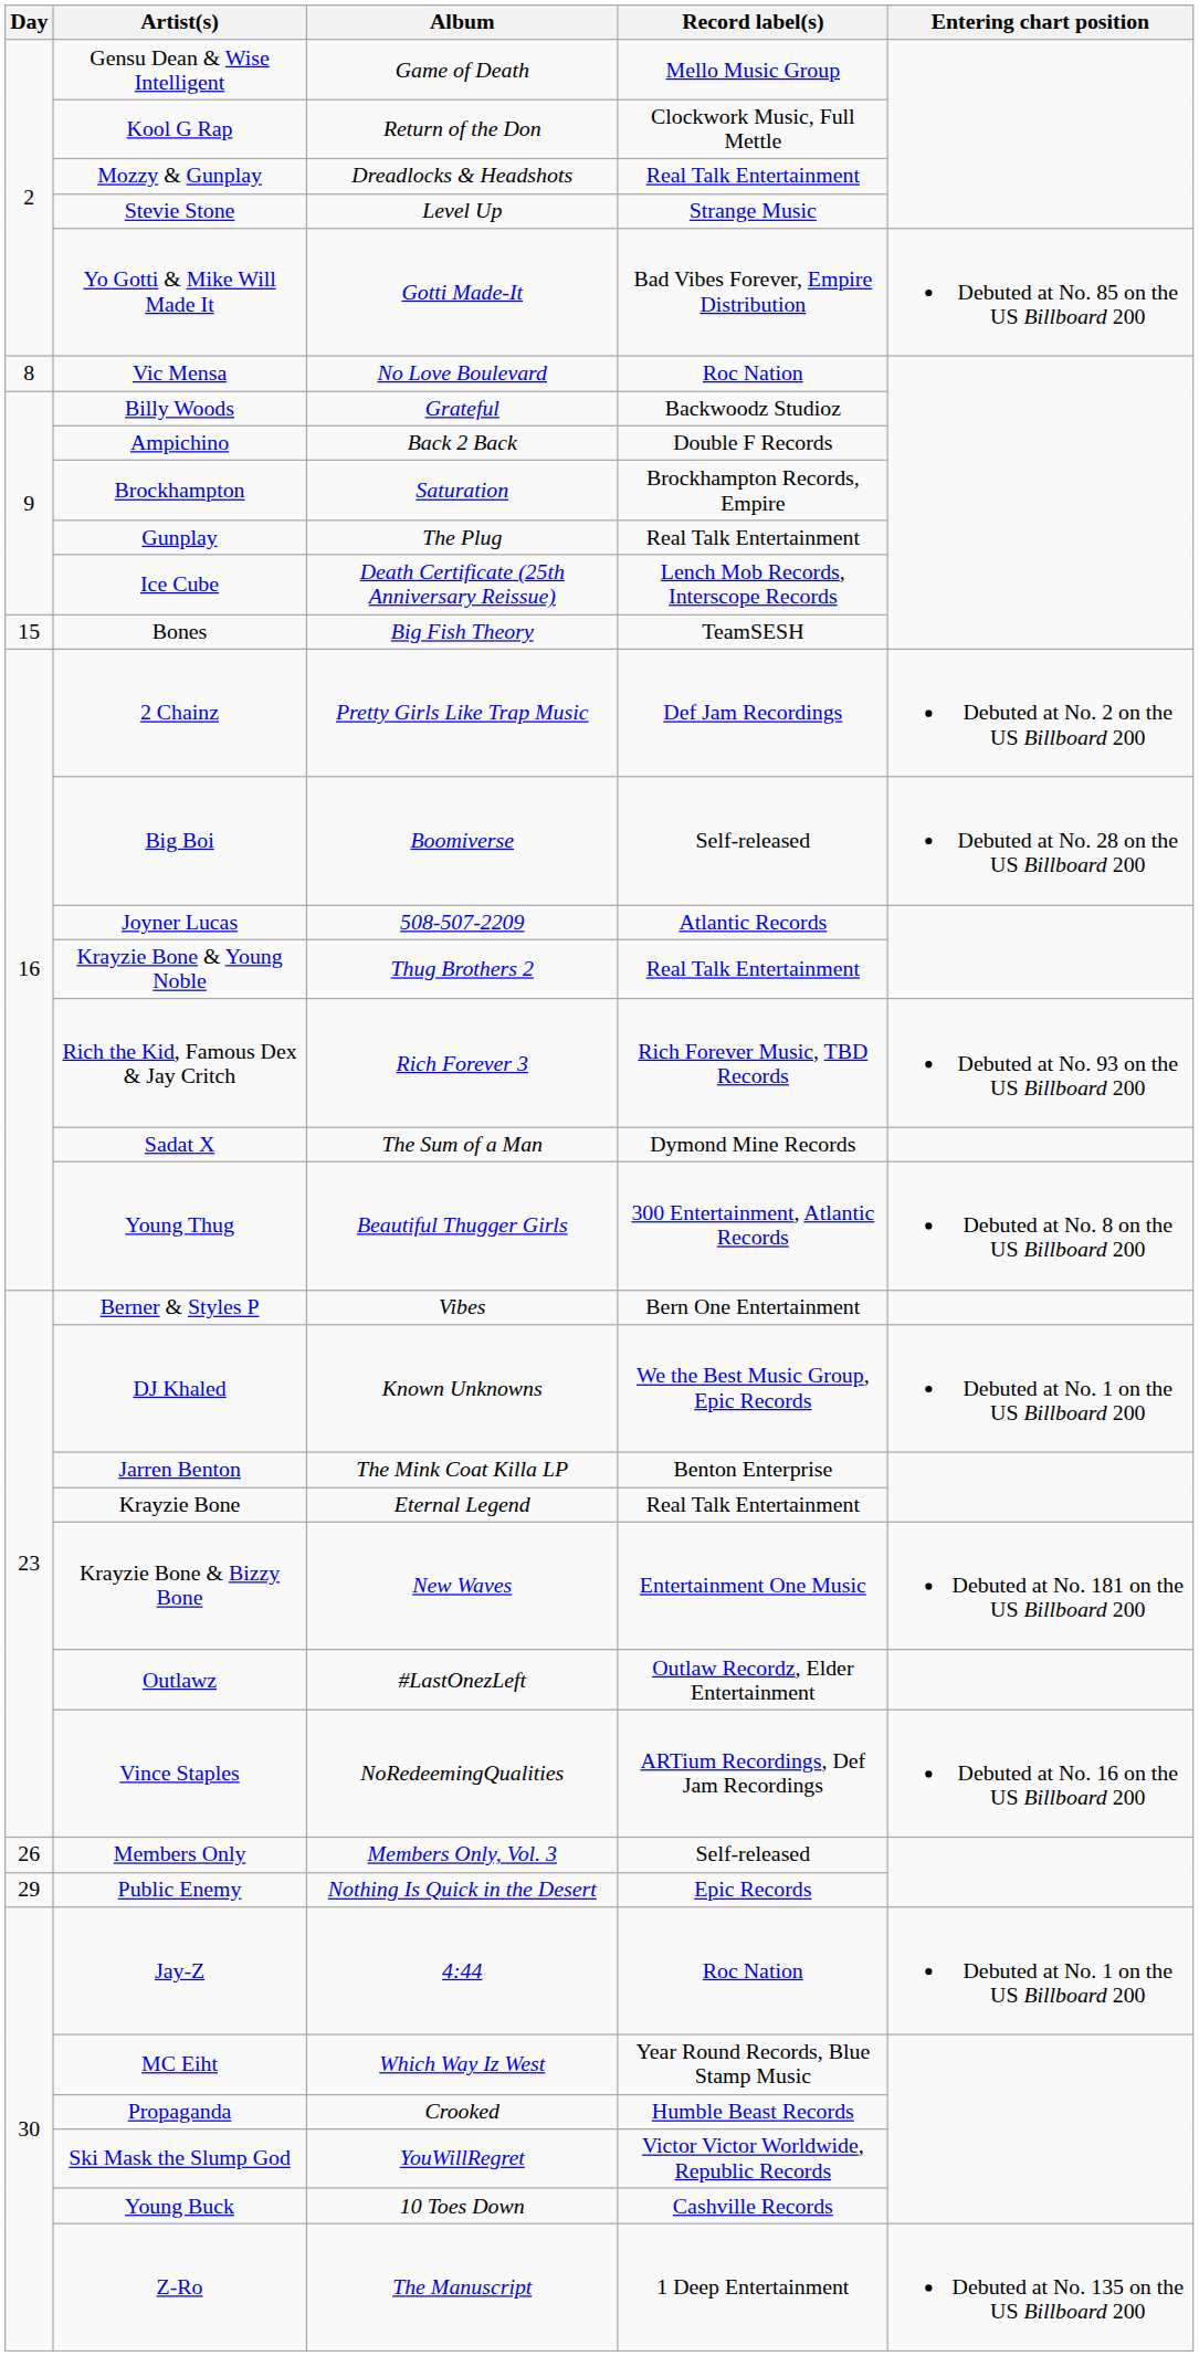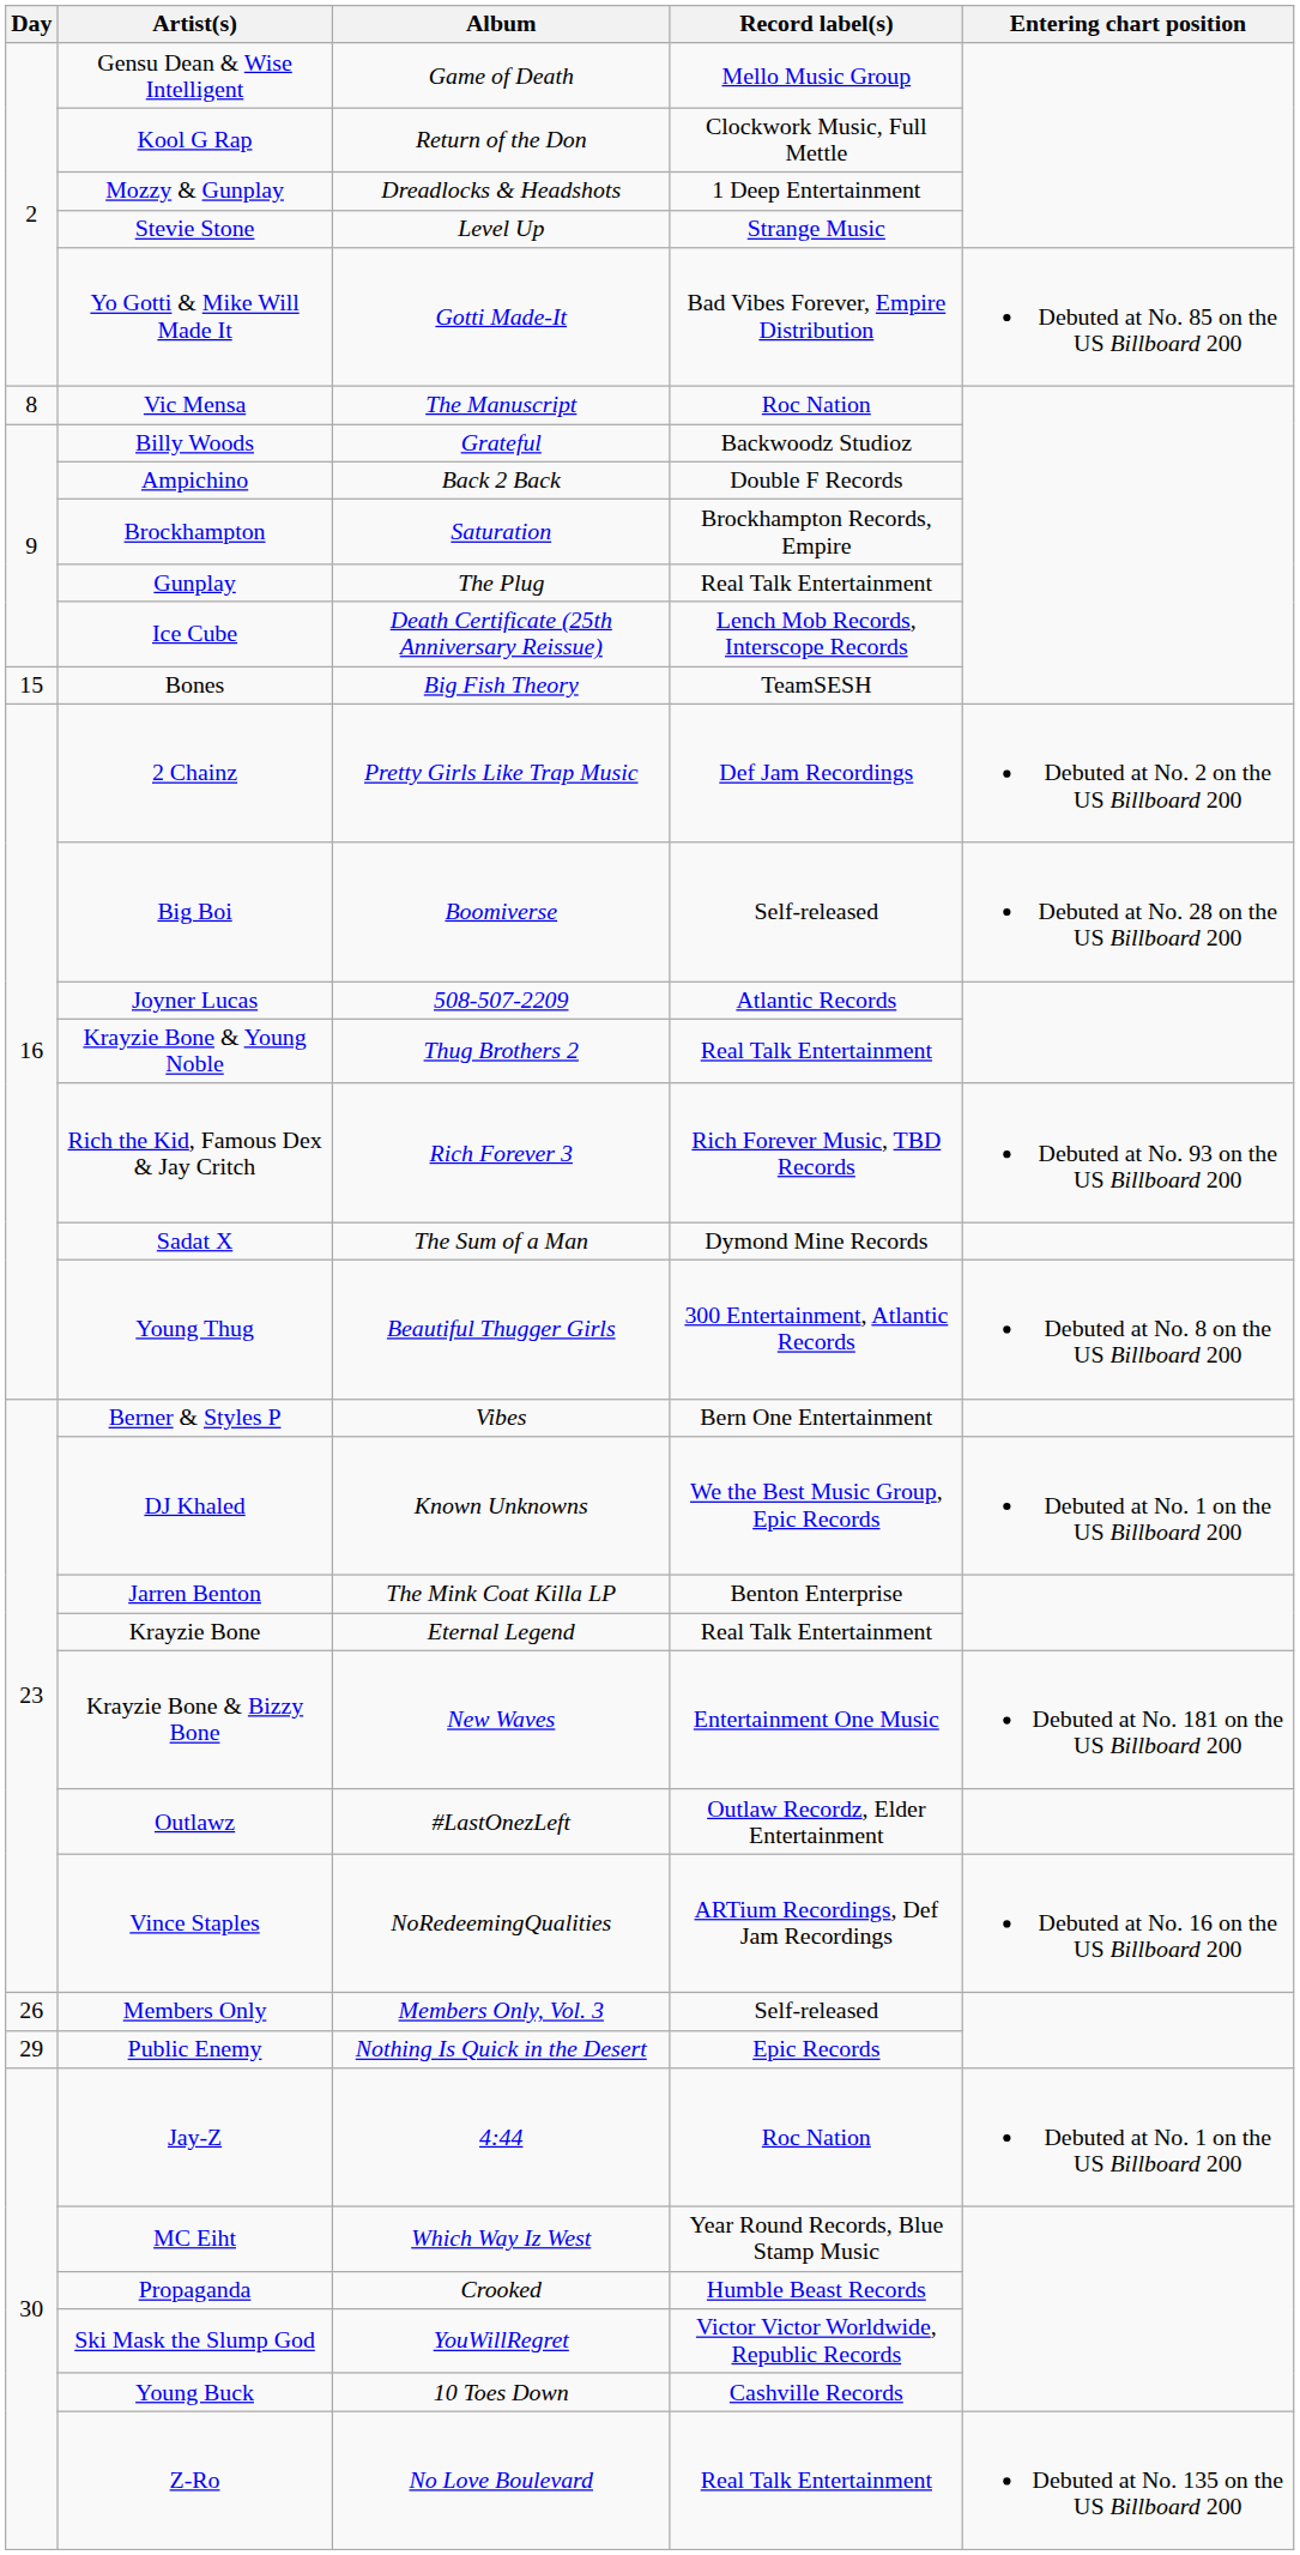Mozzy & Gunplay | Record label(s): Real Talk Entertainment -> 1 Deep Entertainment
Vic Mensa | Album: No Love Boulevard -> The Manuscript
Z-Ro | Album: The Manuscript -> No Love Boulevard
Z-Ro | Record label(s): 1 Deep Entertainment -> Real Talk Entertainment
